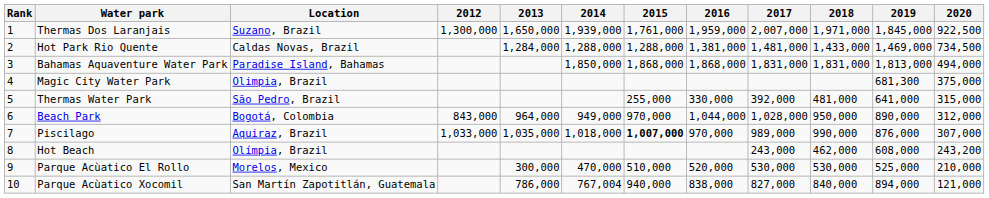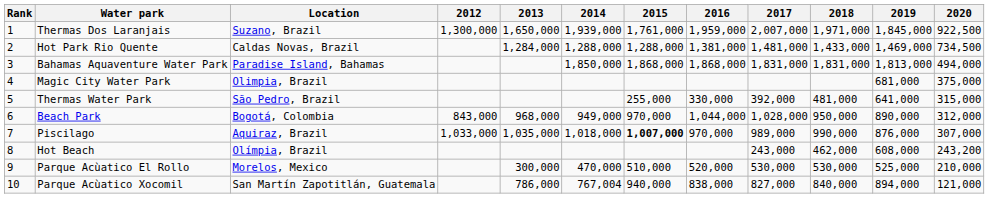Magic City Water Park | 2019: 681,300 -> 681,000
Beach Park | 2013: 964,000 -> 968,000
